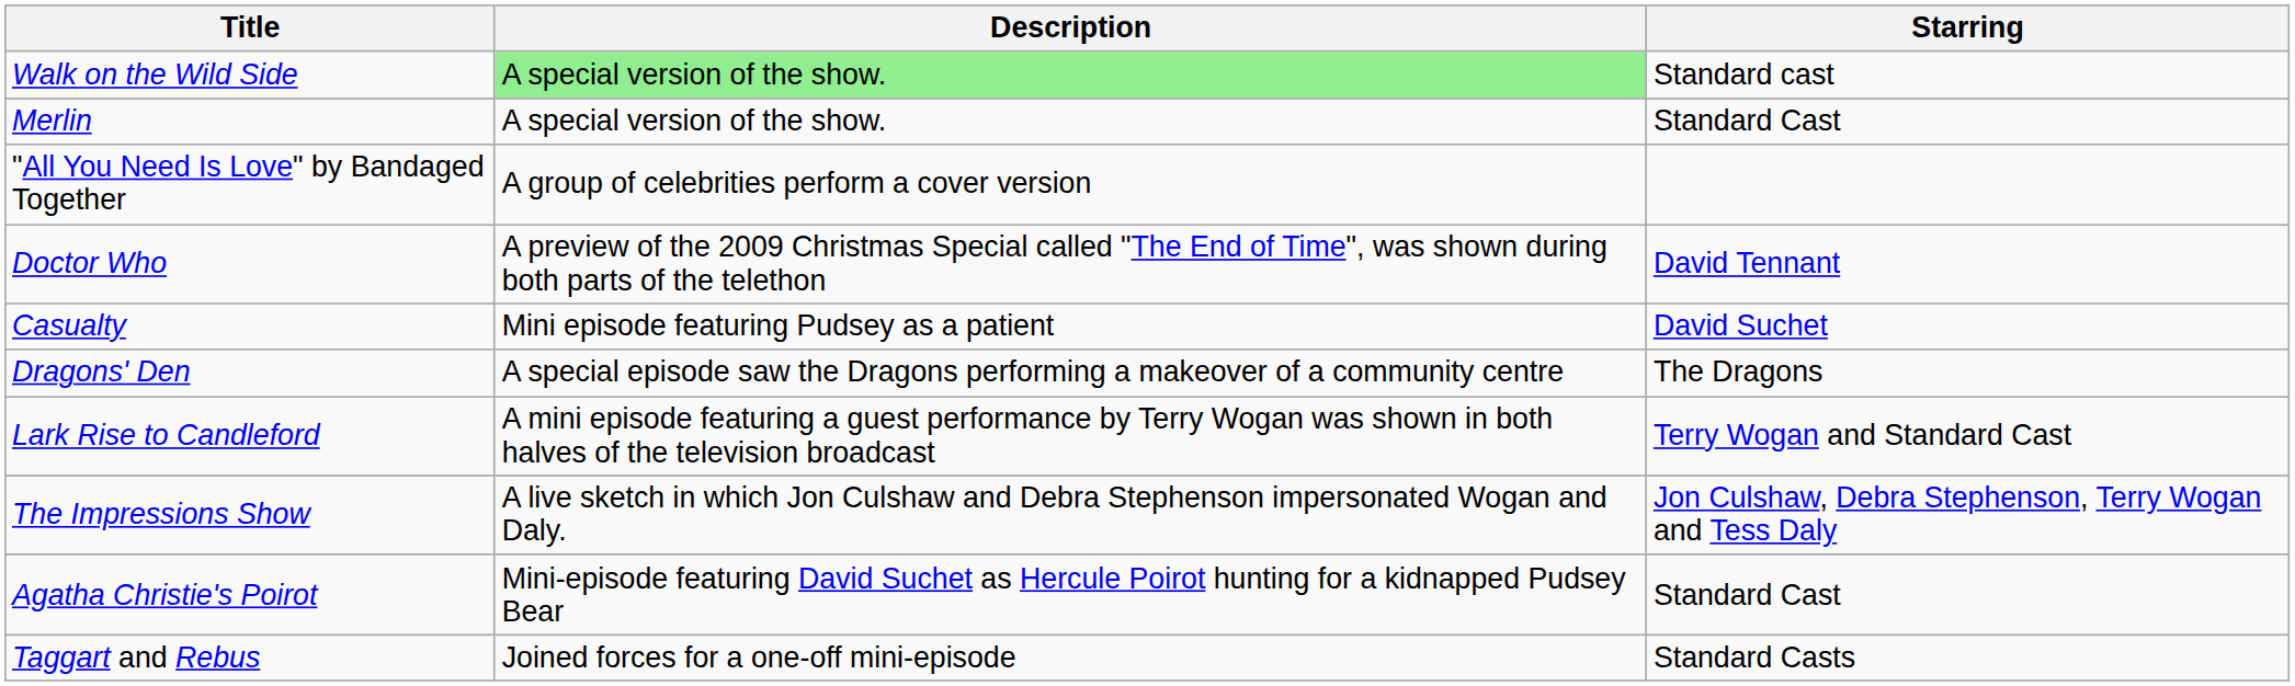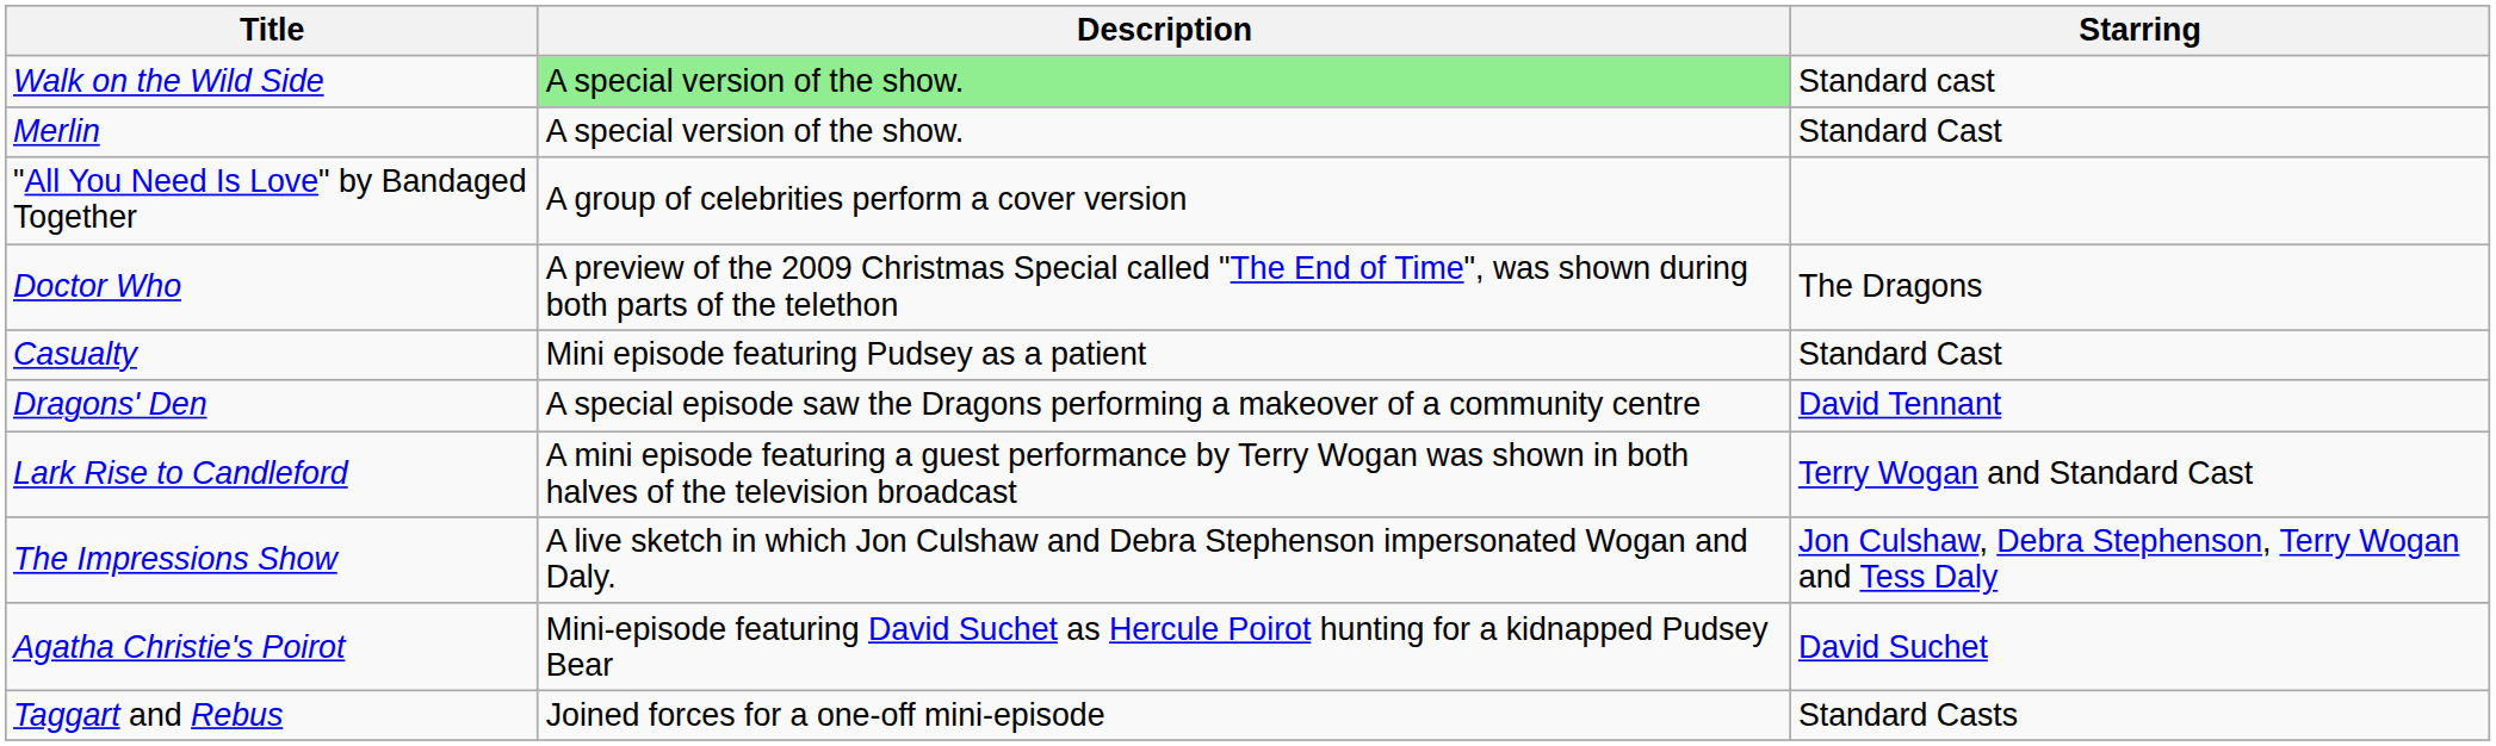Doctor Who | Starring: David Tennant -> The Dragons
Casualty | Starring: David Suchet -> Standard Cast
Dragons' Den | Starring: The Dragons -> David Tennant
Agatha Christie's Poirot | Starring: Standard Cast -> David Suchet
